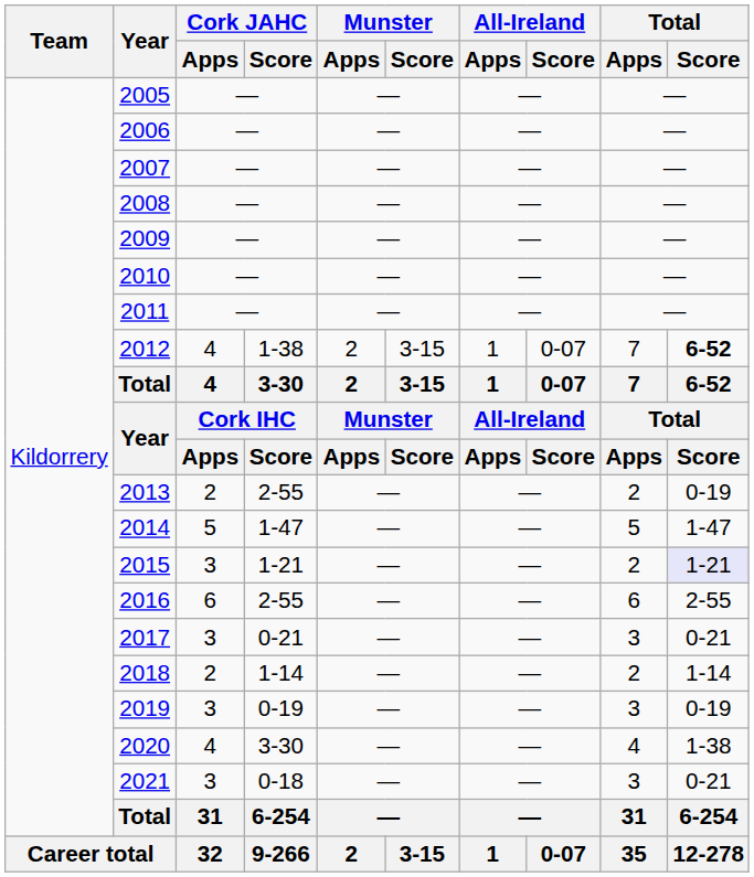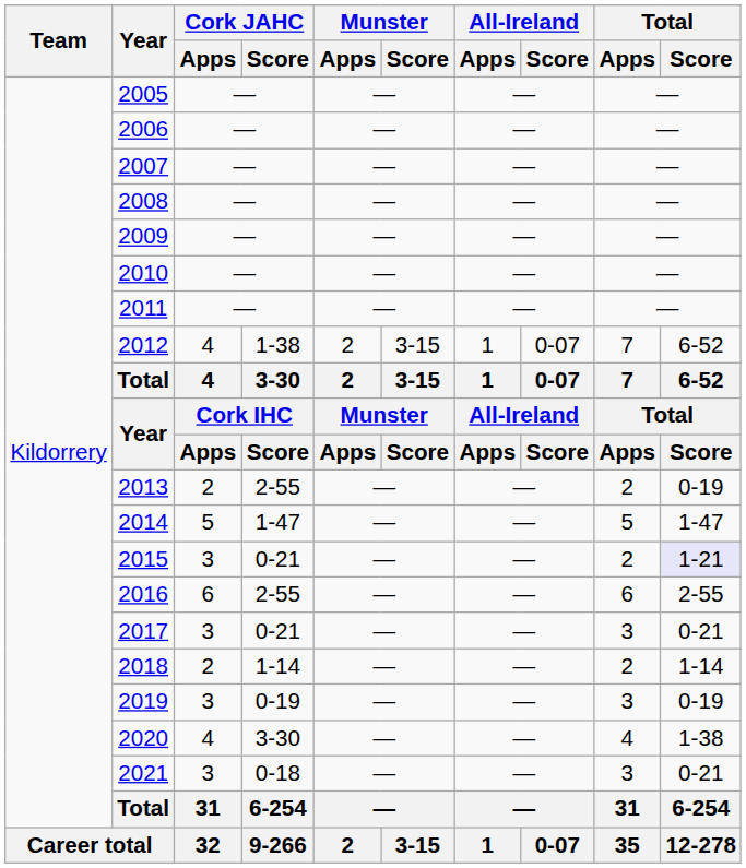2012 | Total / Score: bold -> normal
2015 | Cork JAHC / Score: 1-21 -> 0-21
